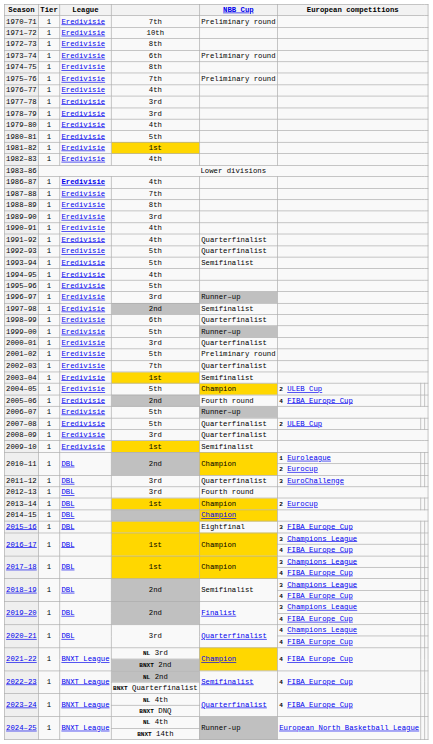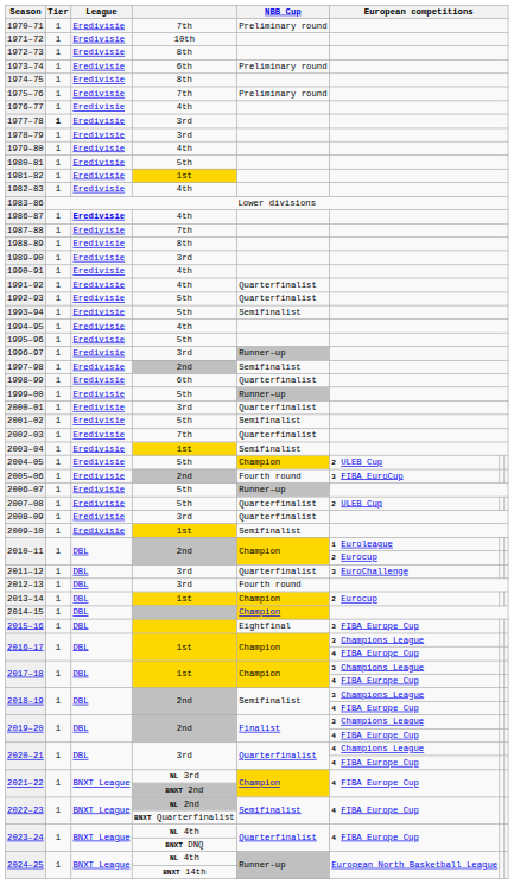1977–78 | Tier: normal -> bold
2001–02 | NBB Cup: Preliminary round -> Semifinalist
2005–06 | column 6: 4 FIBA Europe Cup -> 3 FIBA EuroCup
